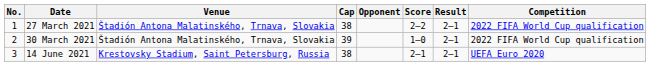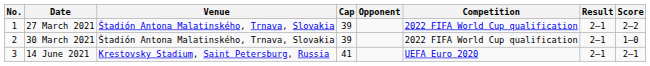columns swapped: Score <-> Competition
27 March 2021 | Cap: 38 -> 39
14 June 2021 | Cap: 38 -> 41
